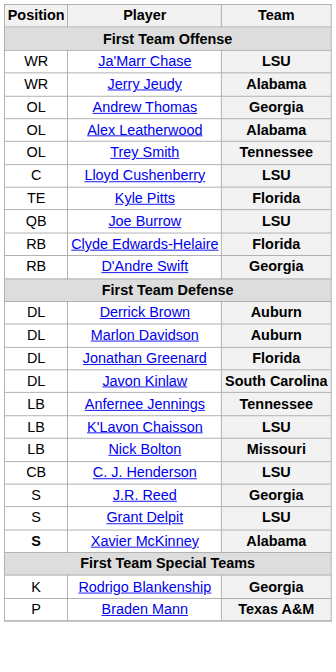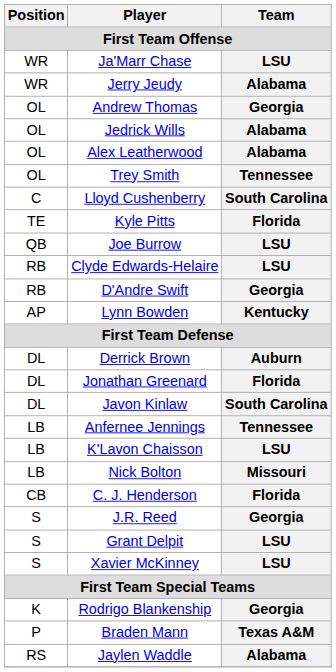+ row: OL | Jedrick Wills | Alabama
Lloyd Cushenberry | Team: LSU -> South Carolina
Clyde Edwards-Helaire | Team: Florida -> LSU
+ row: AP | Lynn Bowden | Kentucky
- row: DL | Marlon Davidson | Auburn
C. J. Henderson | Team: LSU -> Florida
Xavier McKinney | Position: bold -> normal
Xavier McKinney | Team: Alabama -> LSU
+ row: RS | Jaylen Waddle | Alabama
